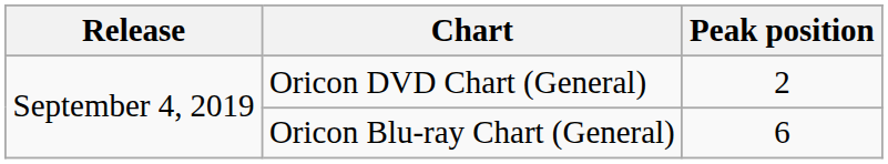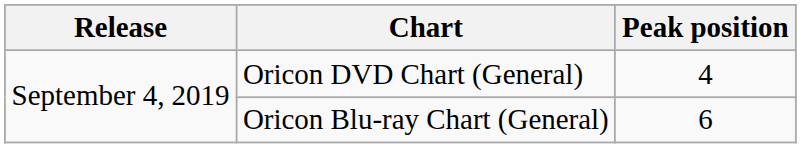Oricon DVD Chart (General) | Peak position: 2 -> 4
